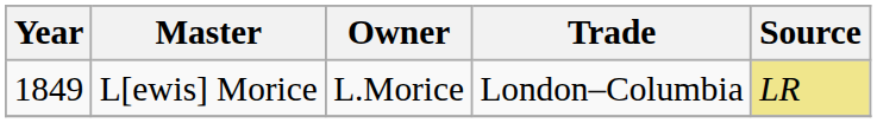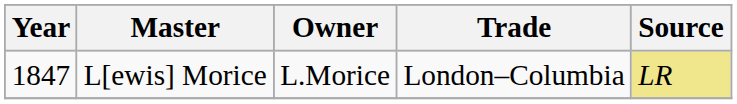L[ewis] Morice | Year: 1849 -> 1847
